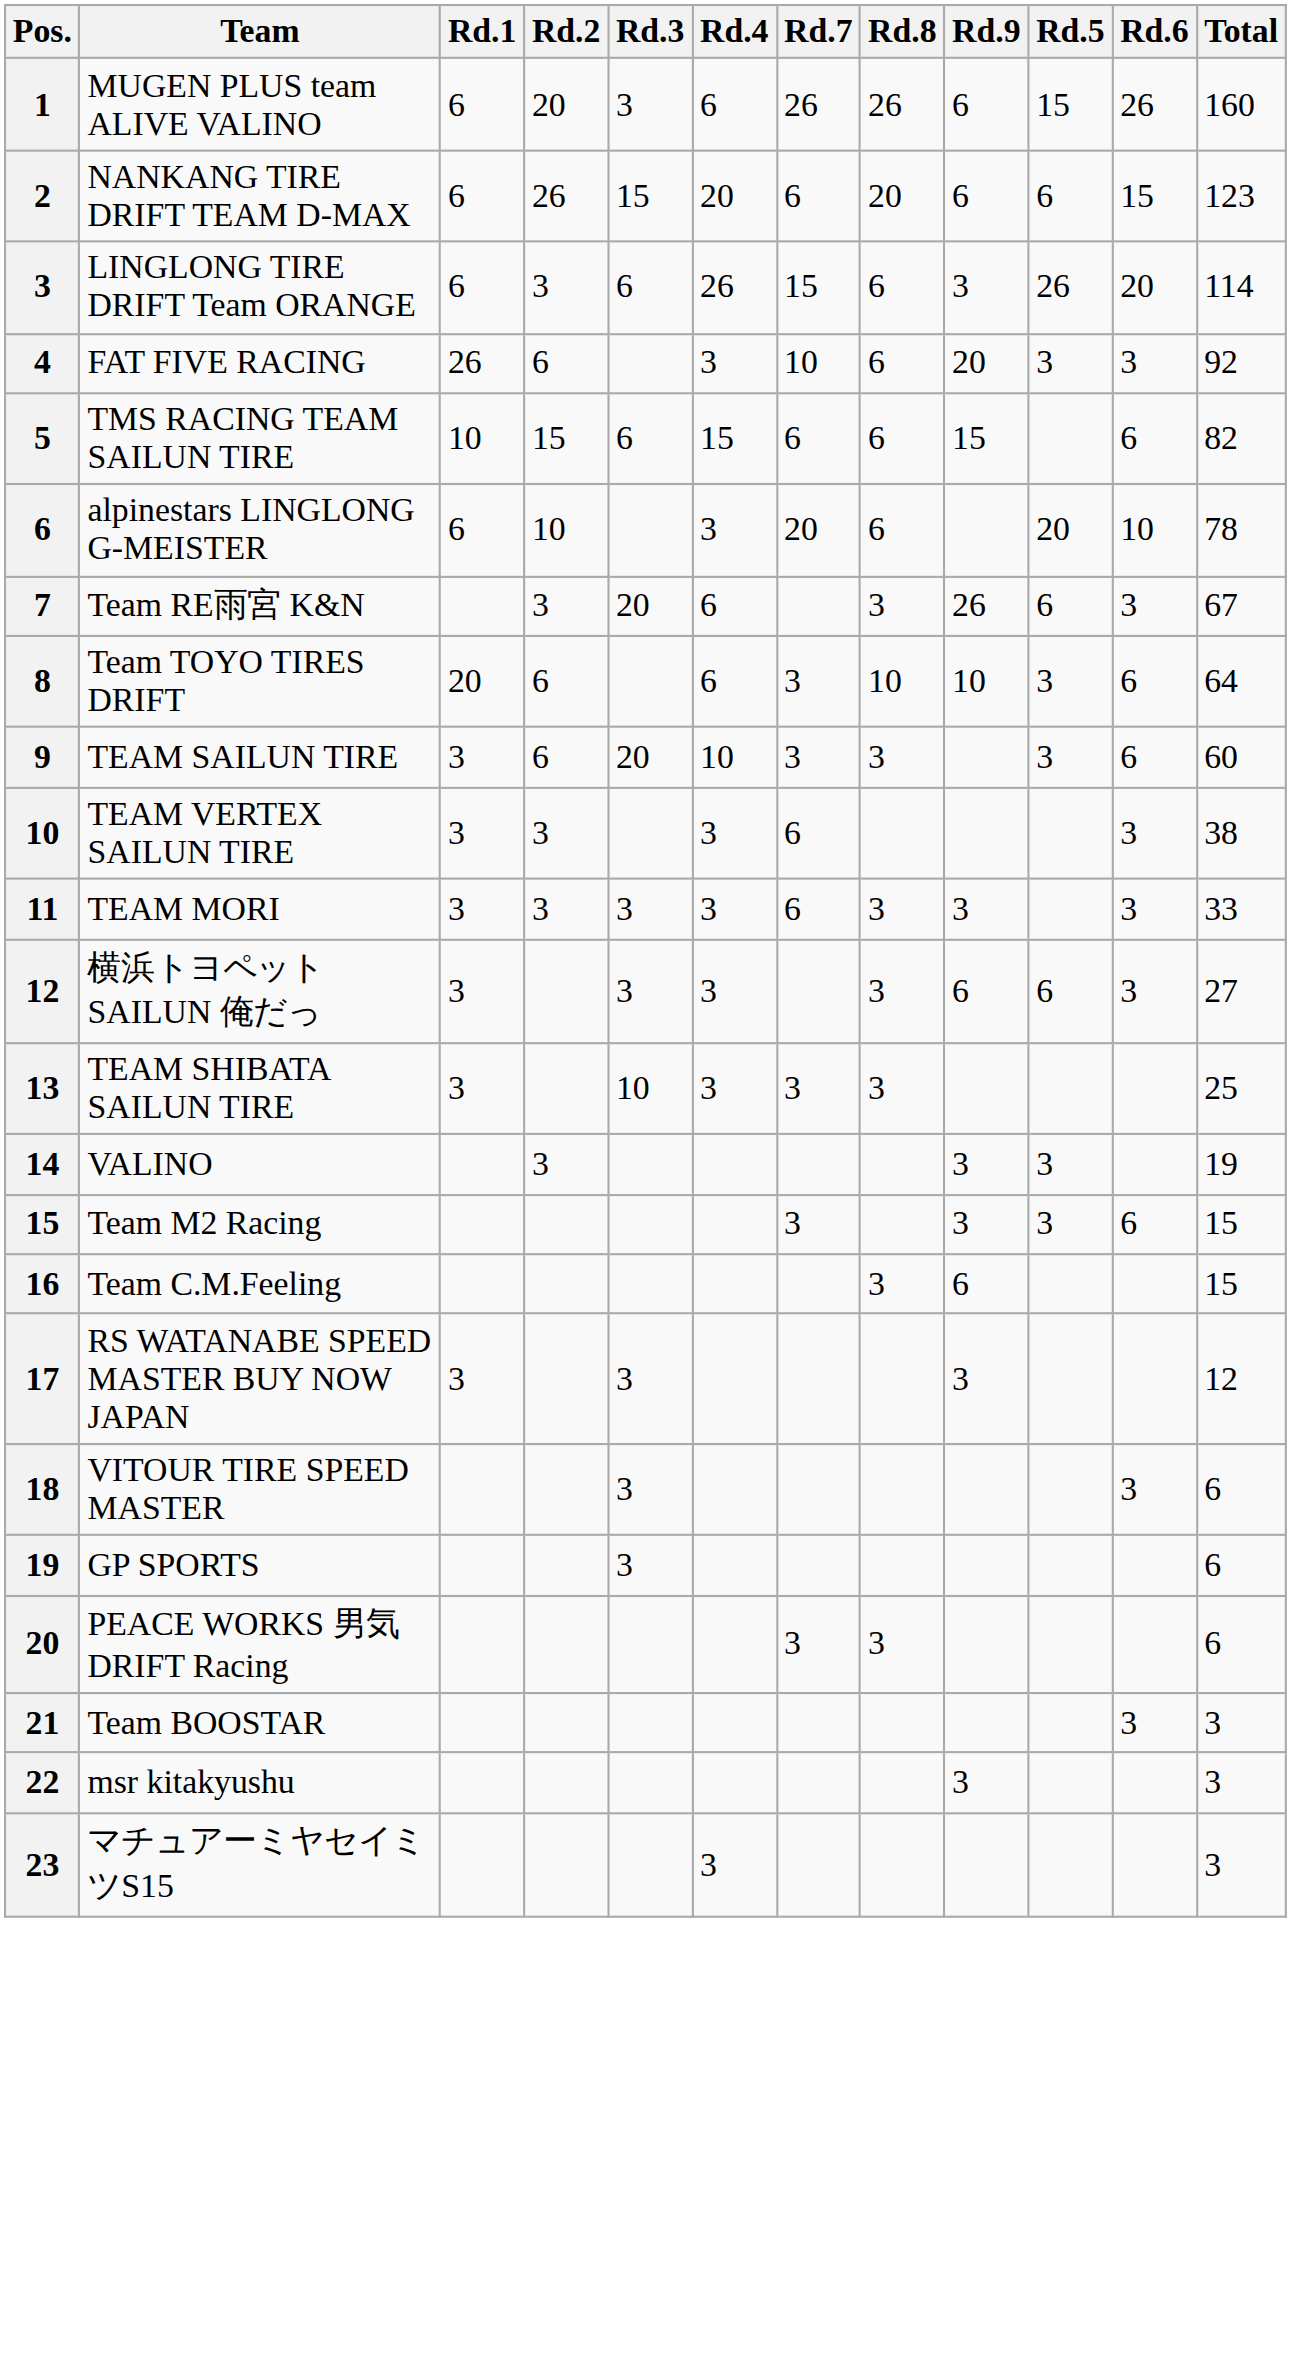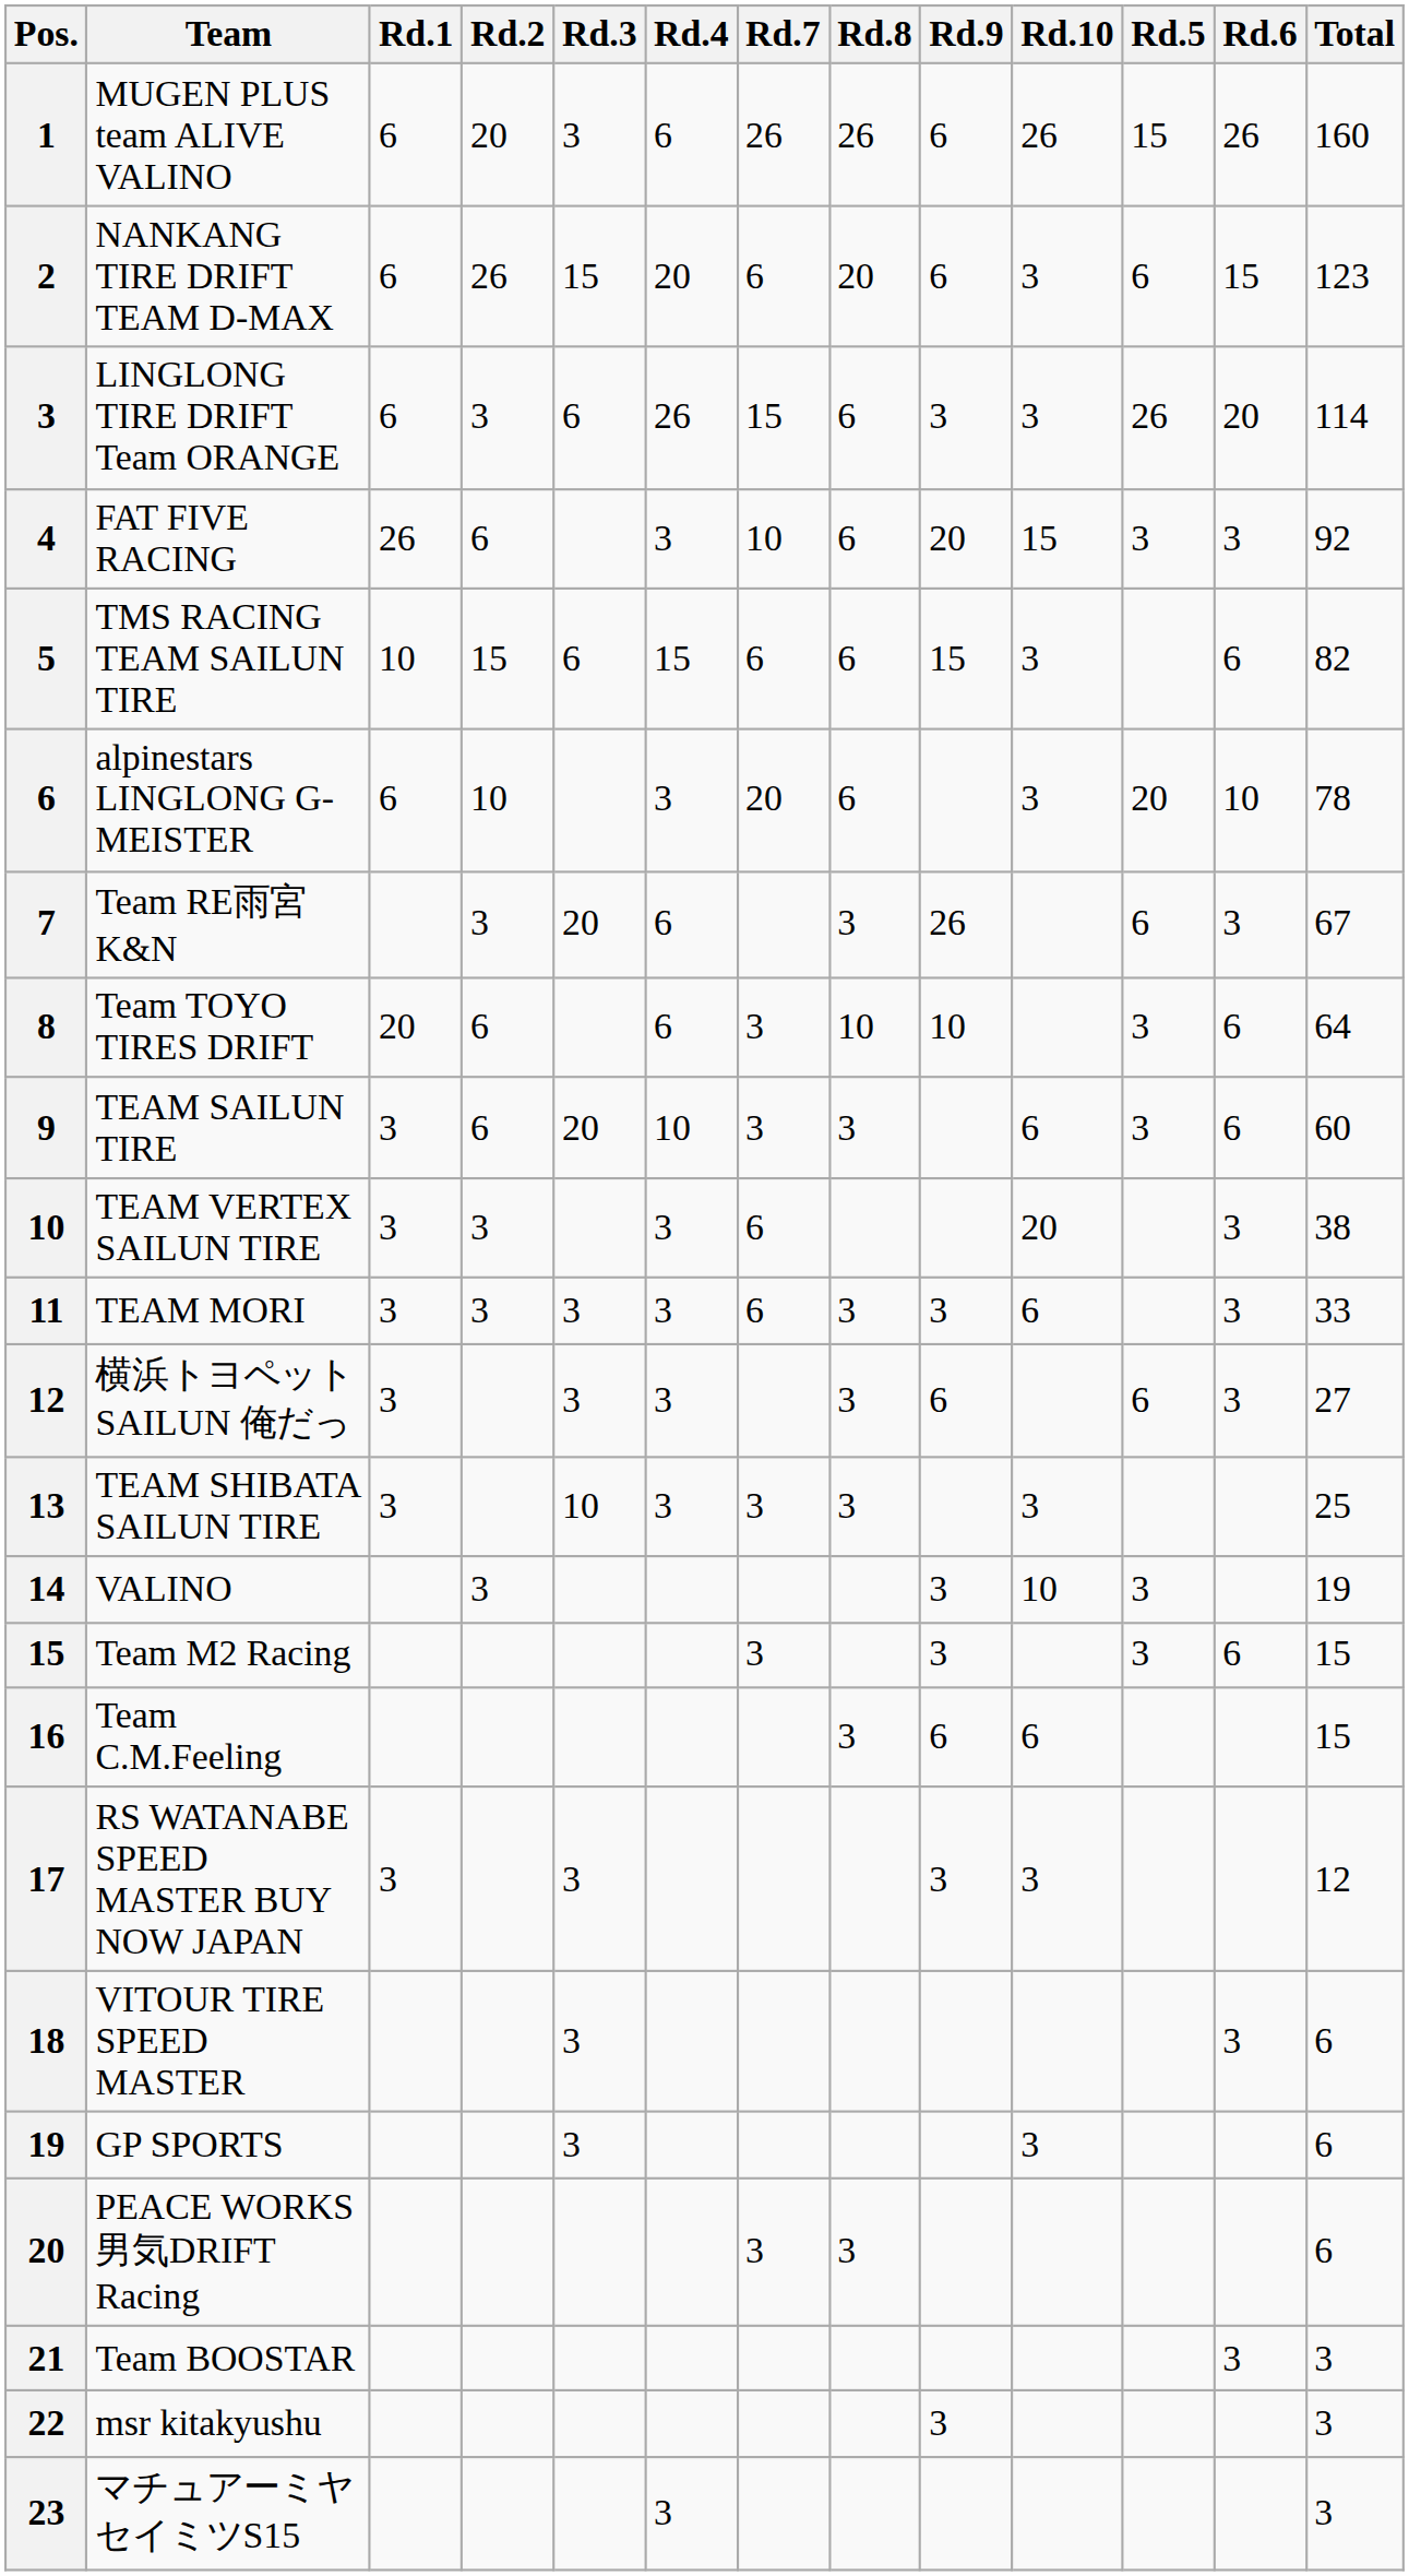+ column: Rd.10 | 26 | 3 | 3 | 15 | 3 | 3 | 6 | 20 | 6 | 3 | 10 | 6 | 3 | 3
